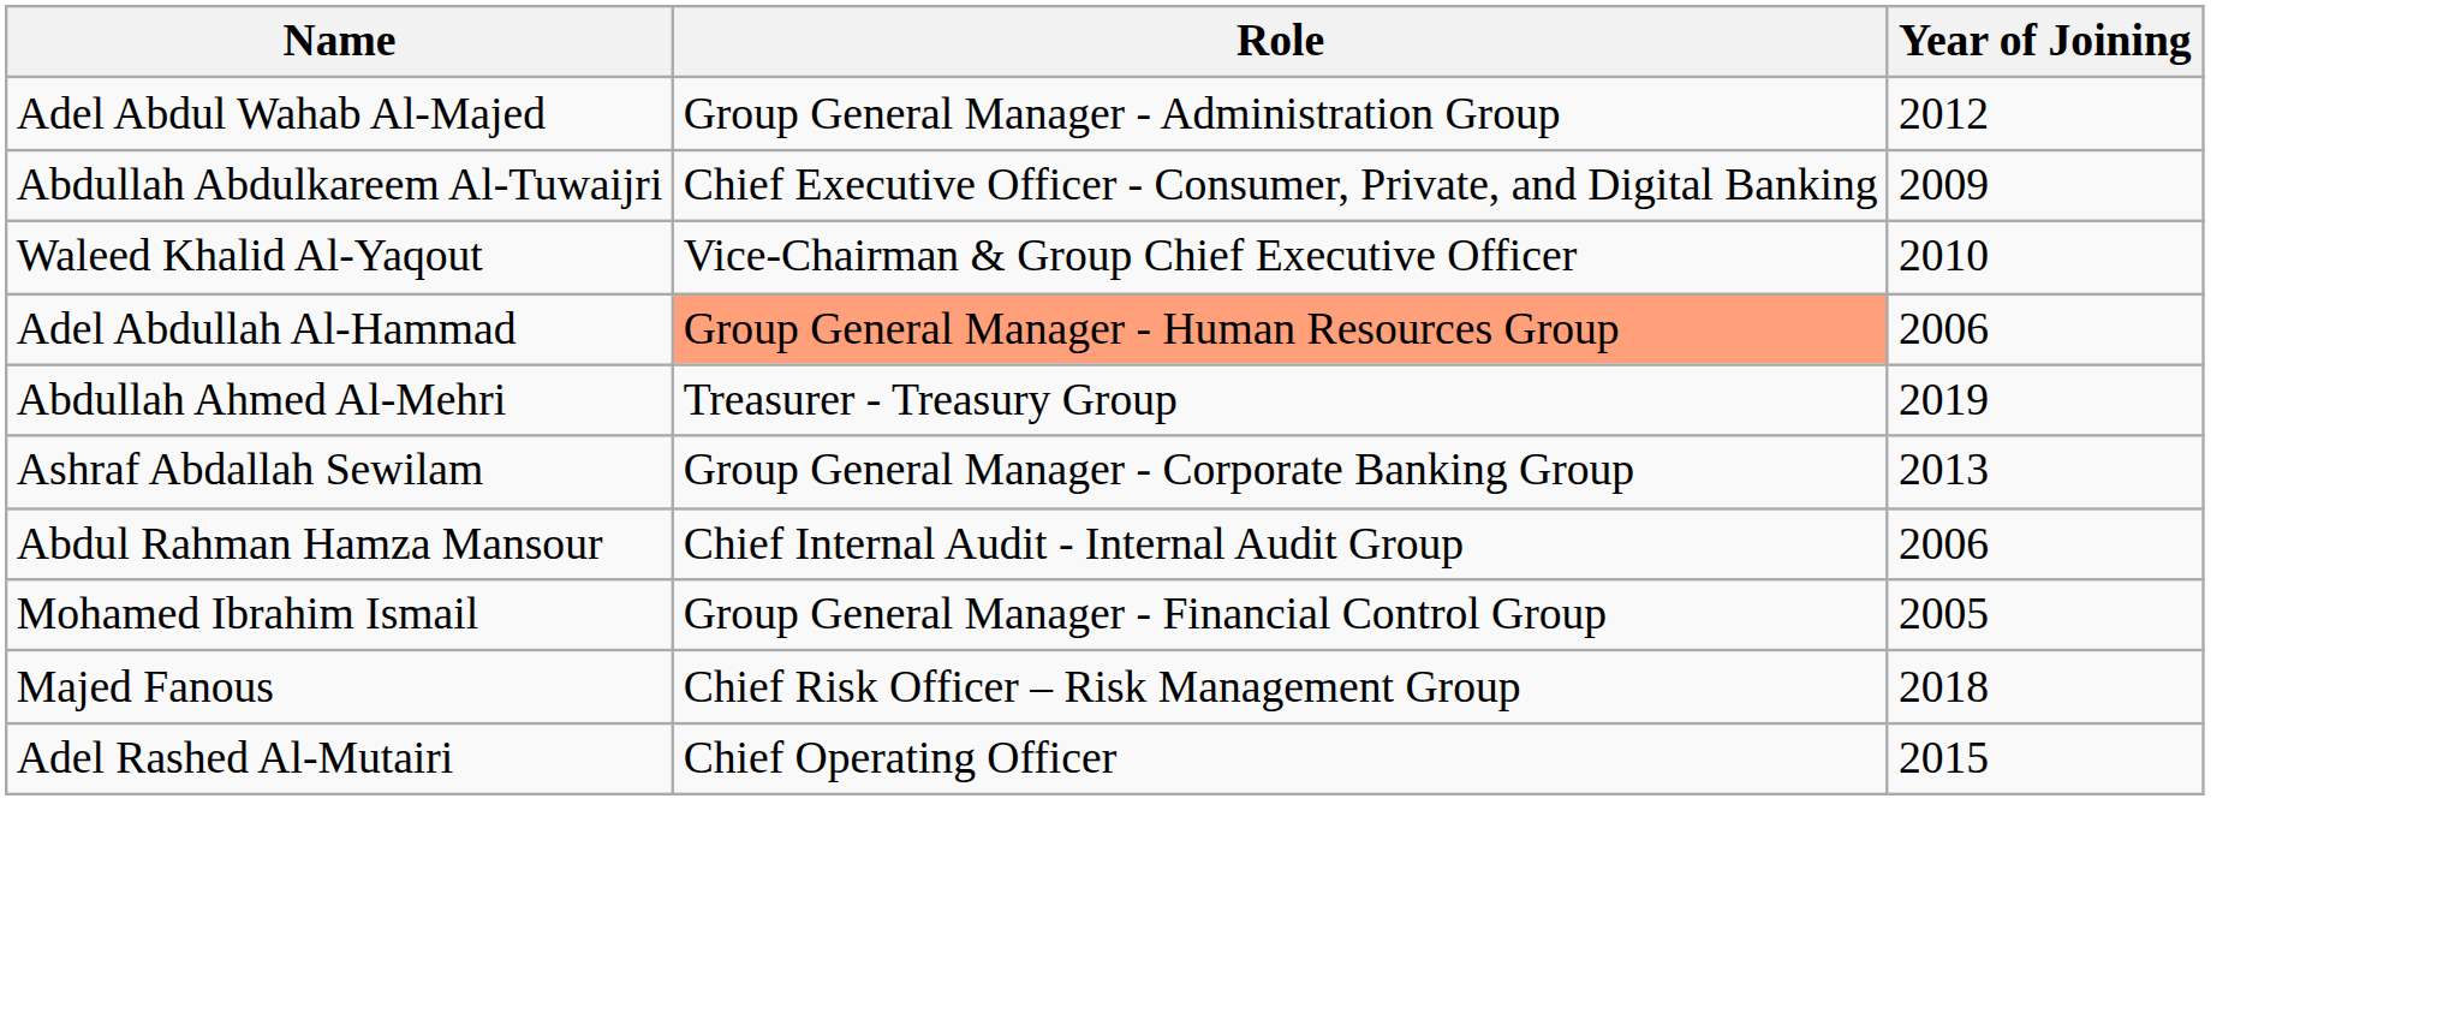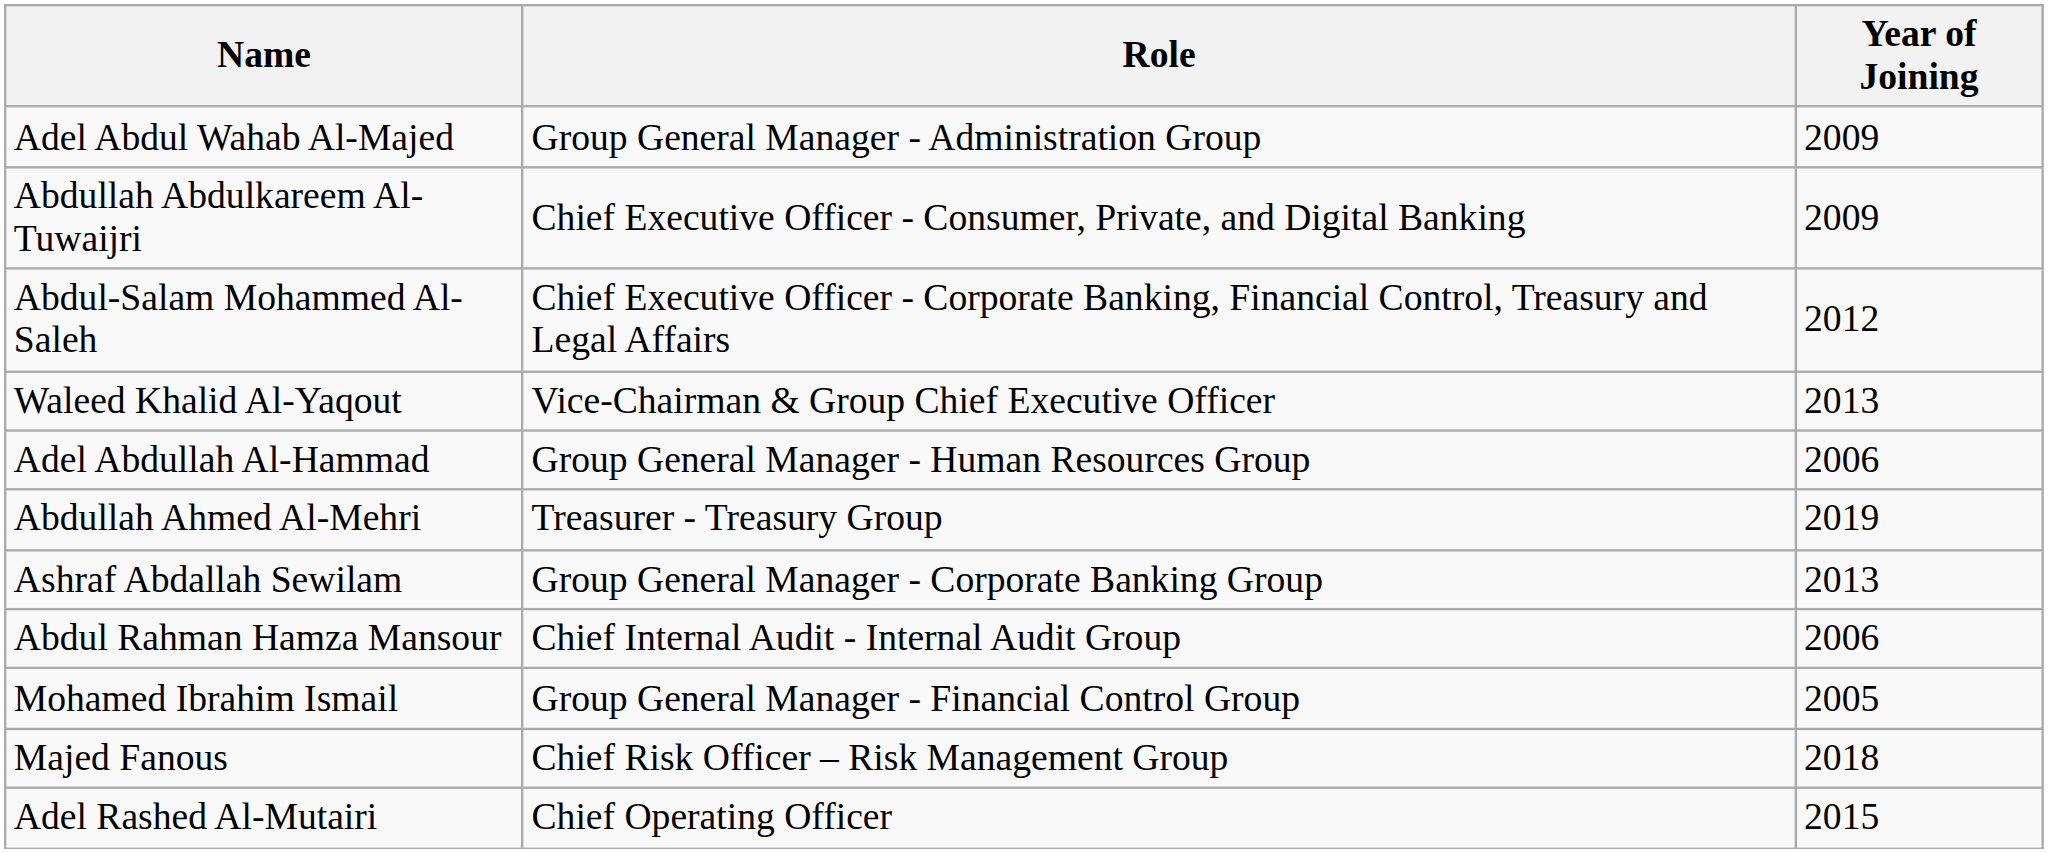Adel Abdul Wahab Al-Majed | Year of Joining: 2012 -> 2009
+ row: Abdul-Salam Mohammed Al-Saleh | Chief Executive Officer - Corporate Banking, Financial Control, Treasury and Legal Affairs | 2012
Waleed Khalid Al-Yaqout | Year of Joining: 2010 -> 2013
Adel Abdullah Al-Hammad | Role: lightsalmon background -> no background
